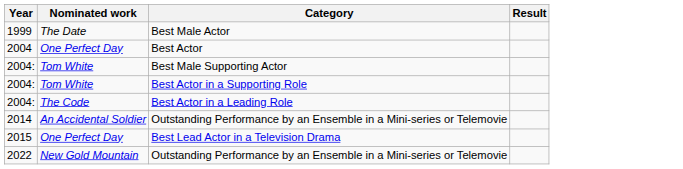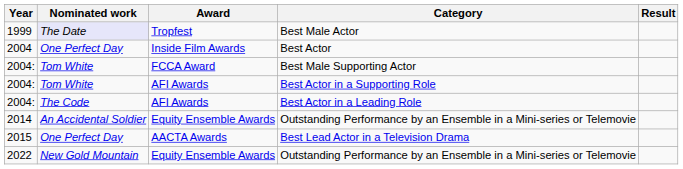+ column: Award | Tropfest | Inside Film Awards | FCCA Award | AFI Awards | AFI Awards | Equity Ensemble Awards | AACTA Awards | Equity Ensemble Awards
Best Male Actor | Nominated work: no background -> lavender background
